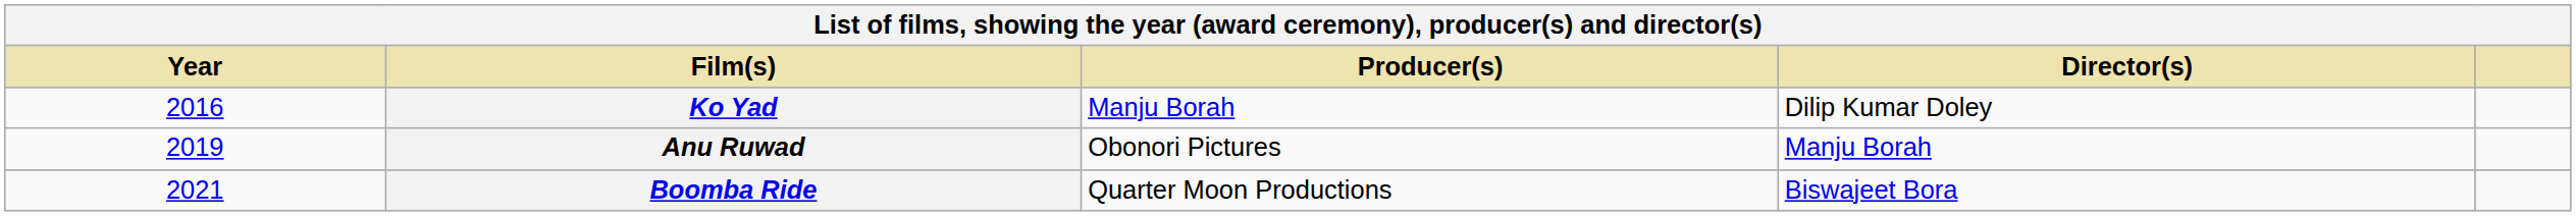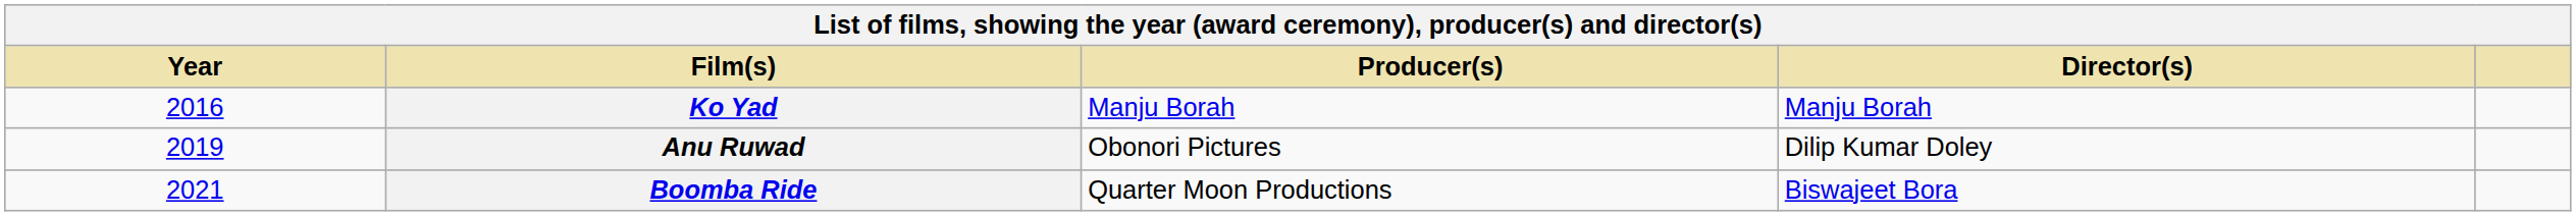Ko Yad | Director(s): Dilip Kumar Doley -> Manju Borah
Anu Ruwad | Director(s): Manju Borah -> Dilip Kumar Doley
